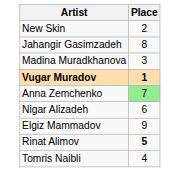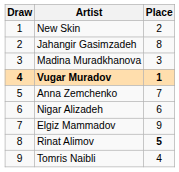+ column: Draw | 1 | 2 | 3 | 4 | 5 | 6 | 7 | 8 | 9
Anna Zemchenko | Place: lightgreen background -> no background
